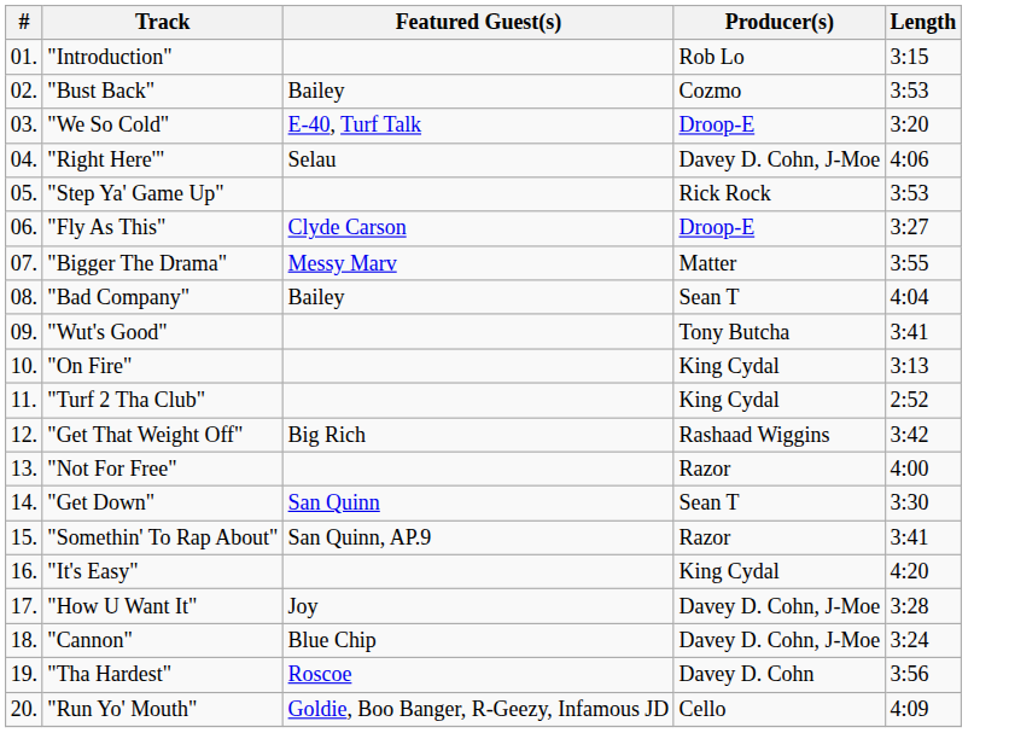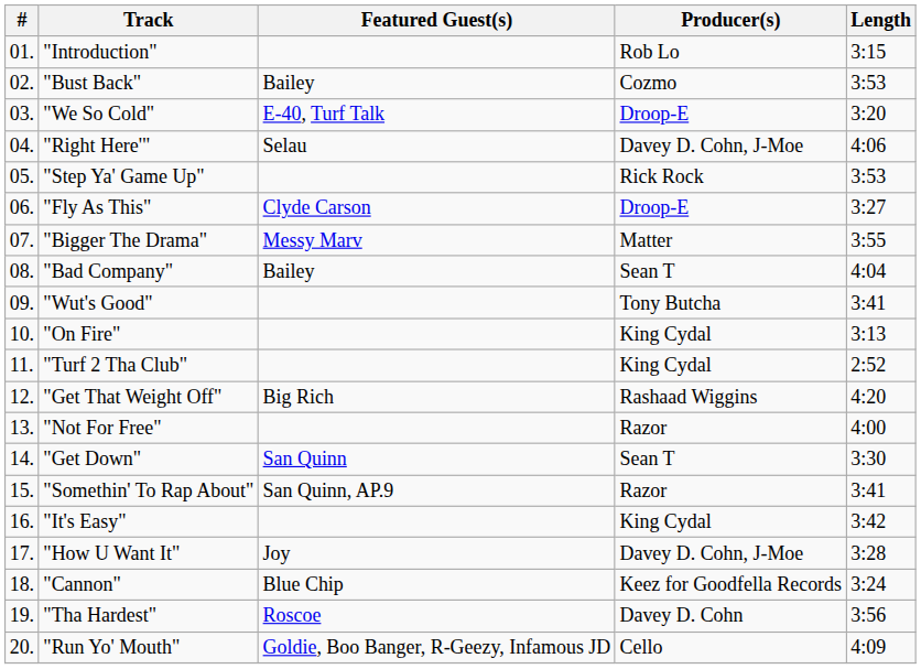"Get That Weight Off" | Length: 3:42 -> 4:20
"It's Easy" | Length: 4:20 -> 3:42
"Cannon" | Producer(s): Davey D. Cohn, J-Moe -> Keez for Goodfella Records
